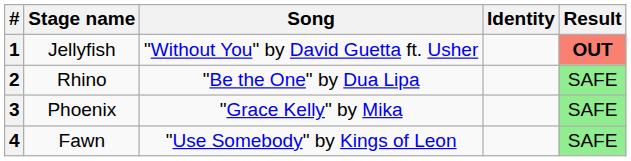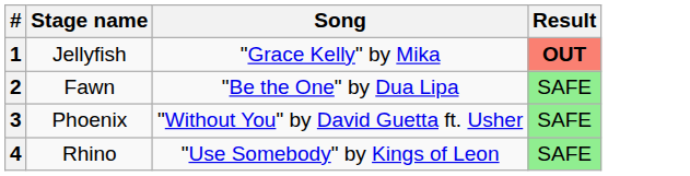- column: Identity
1 | Song: "Without You" by David Guetta ft. Usher -> "Grace Kelly" by Mika
2 | Stage name: Rhino -> Fawn
3 | Song: "Grace Kelly" by Mika -> "Without You" by David Guetta ft. Usher
4 | Stage name: Fawn -> Rhino
